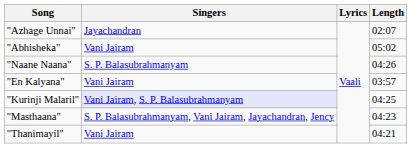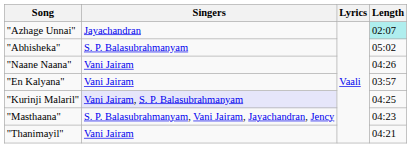"Azhage Unnai" | Length: no background -> paleturquoise background
"Abhisheka" | Singers: Vani Jairam -> S. P. Balasubrahmanyam
"Naane Naana" | Singers: S. P. Balasubrahmanyam -> Vani Jairam
